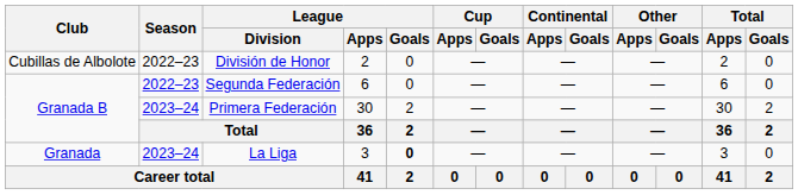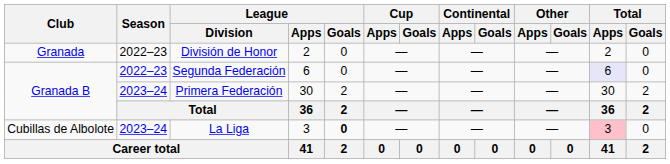División de Honor | Club: Cubillas de Albolote -> Granada
Segunda Federación | Total / Apps: no background -> lavender background
La Liga | Club: Granada -> Cubillas de Albolote
La Liga | Total / Apps: no background -> pink background
